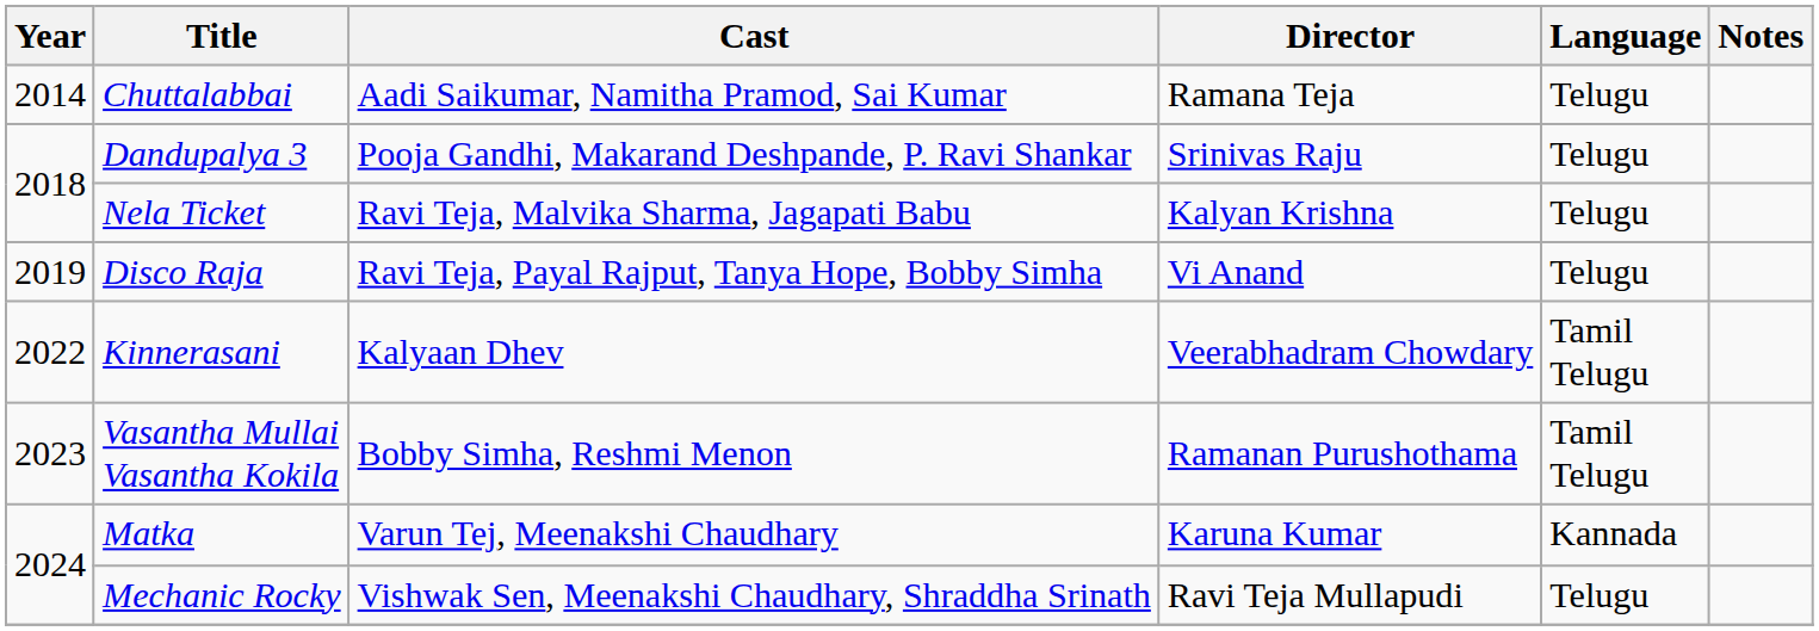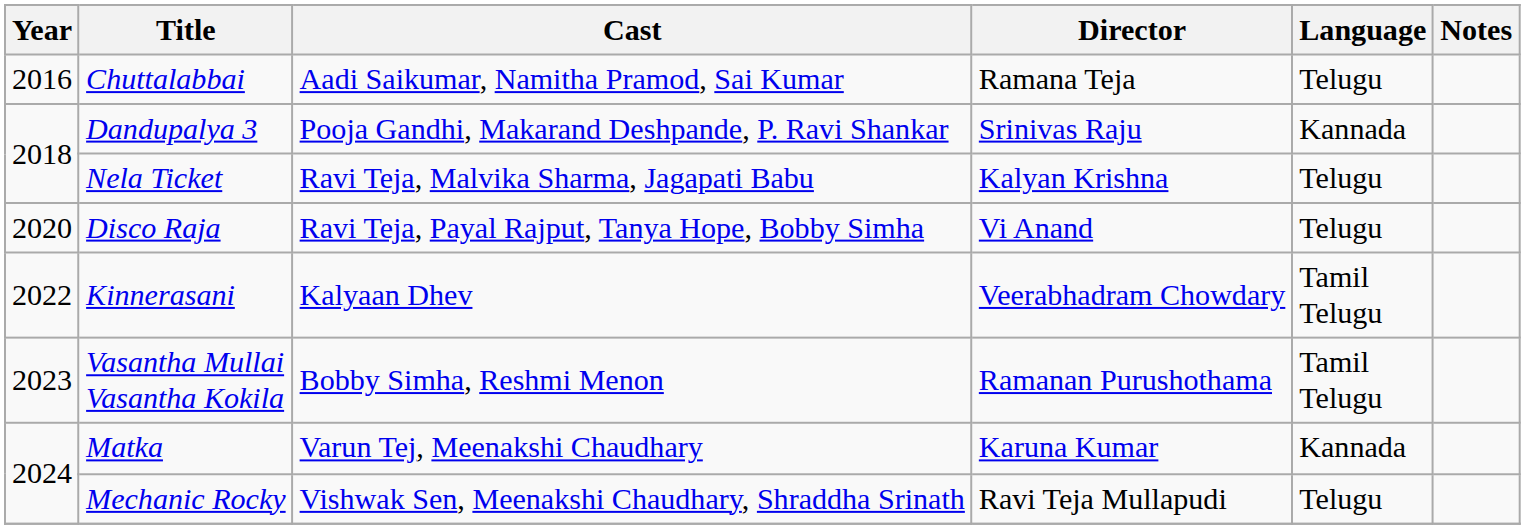Chuttalabbai | Year: 2014 -> 2016
Dandupalya 3 | Language: Telugu -> Kannada
Disco Raja | Year: 2019 -> 2020
